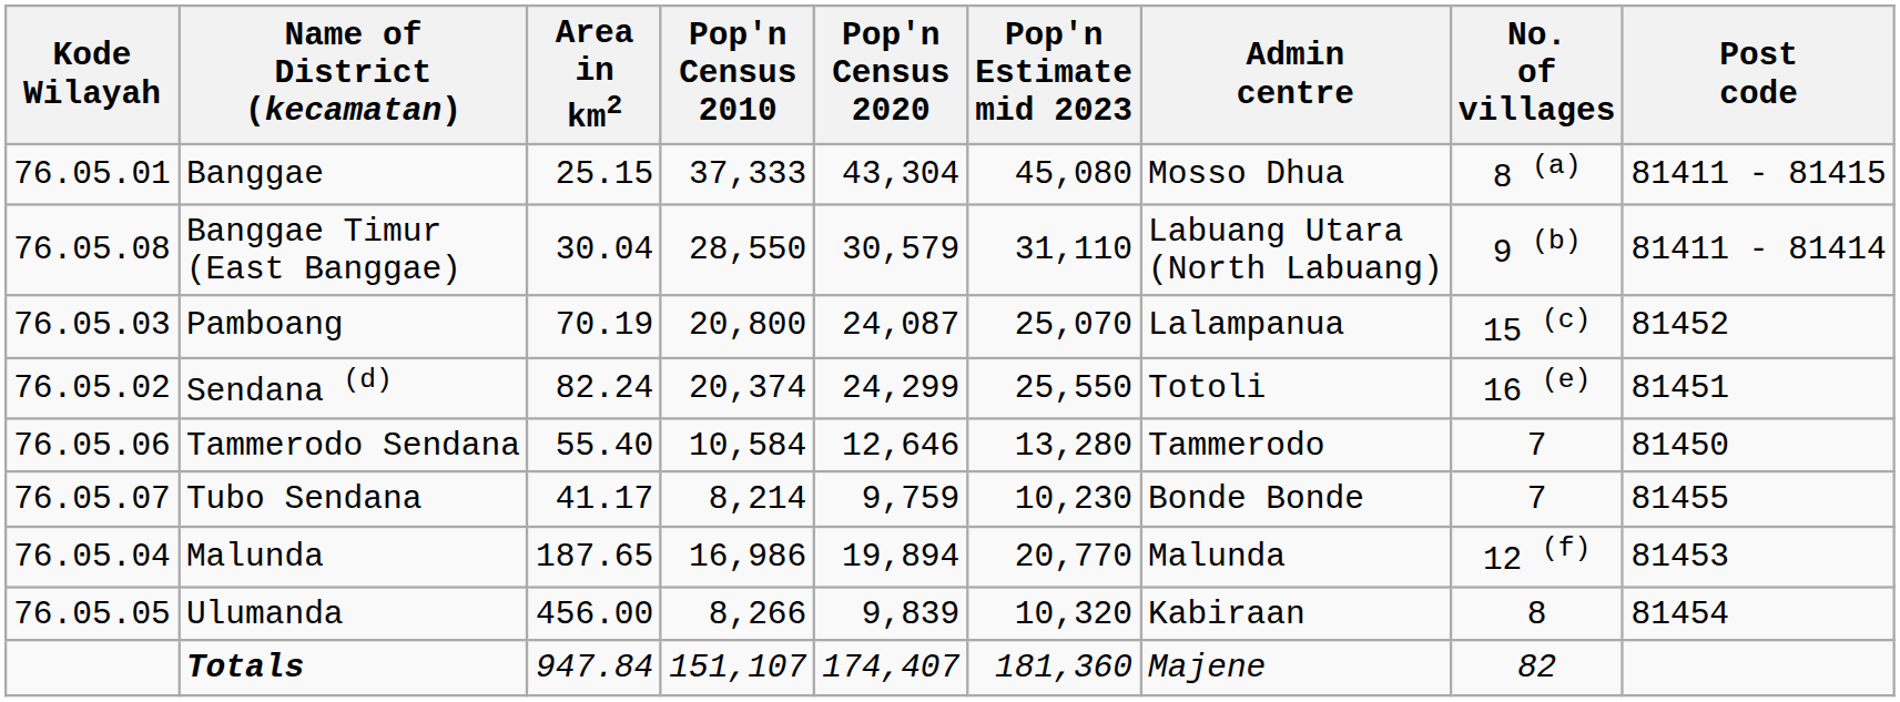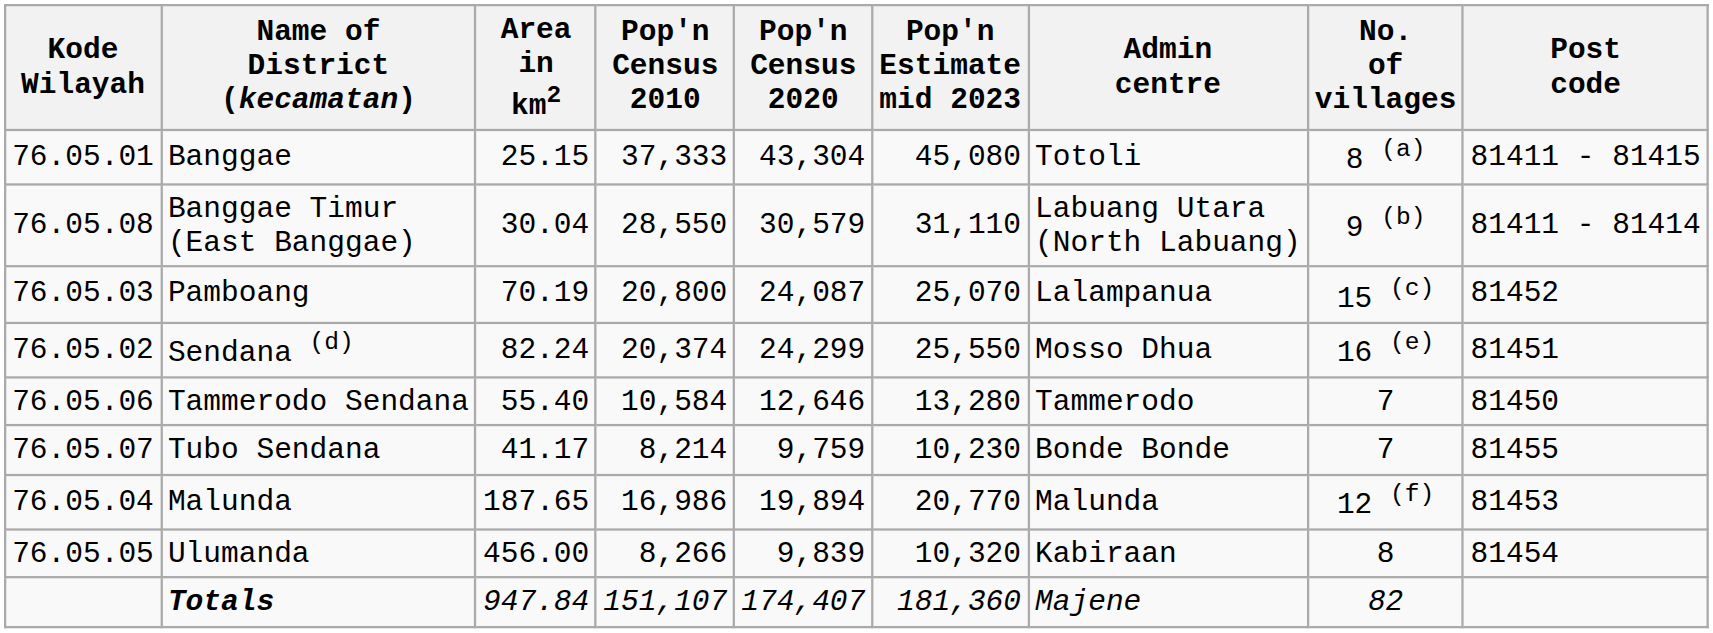Banggae | Admin centre: Mosso Dhua -> Totoli
Sendana (d) | Admin centre: Totoli -> Mosso Dhua
